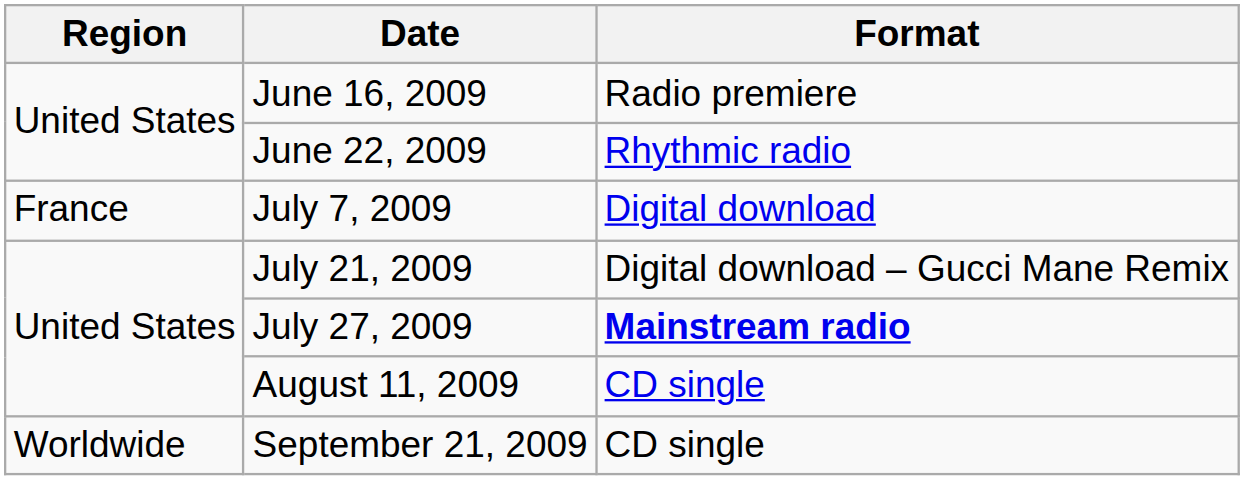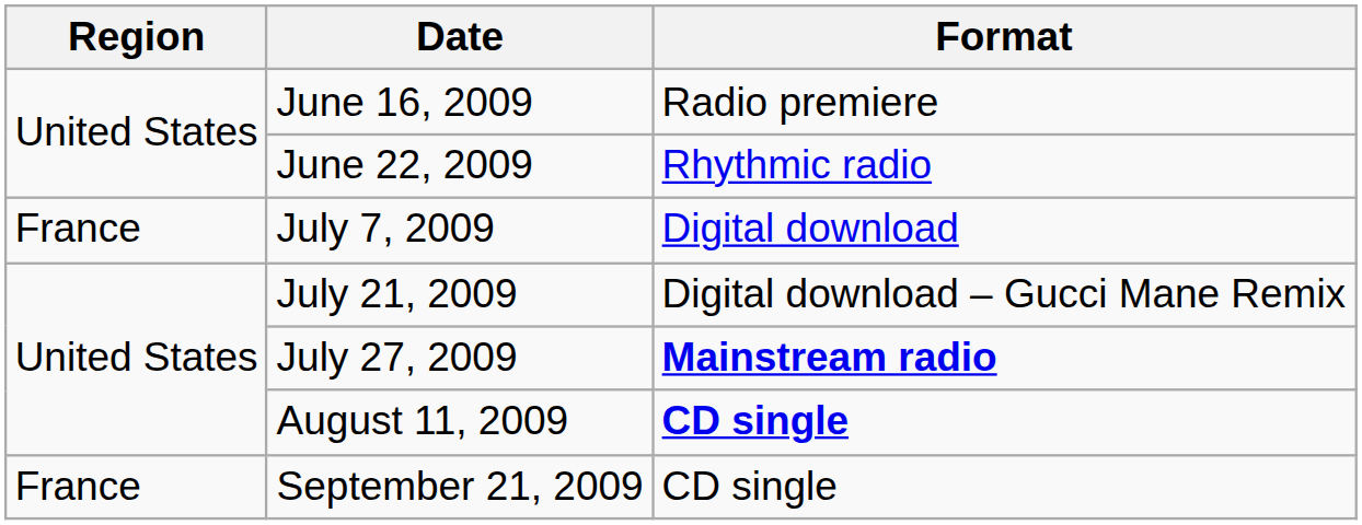August 11, 2009 | Format: normal -> bold
September 21, 2009 | Region: Worldwide -> France
